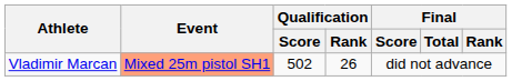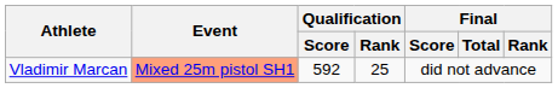Vladimir Marcan | Qualification / Score: 502 -> 592
Vladimir Marcan | Qualification / Rank: 26 -> 25
